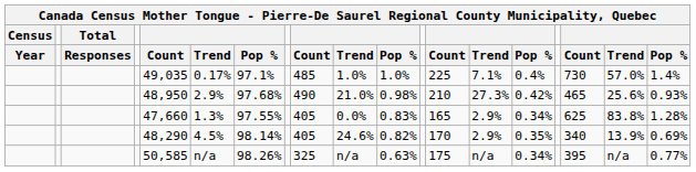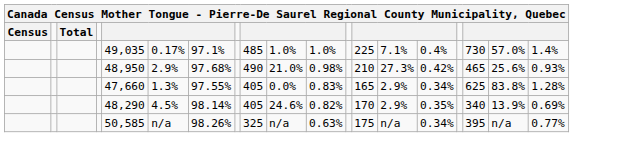- row: Year | Responses | Count | Trend | Pop % | Count | Trend | Pop % | Count | Trend | Pop % | Count | Trend | Pop %
